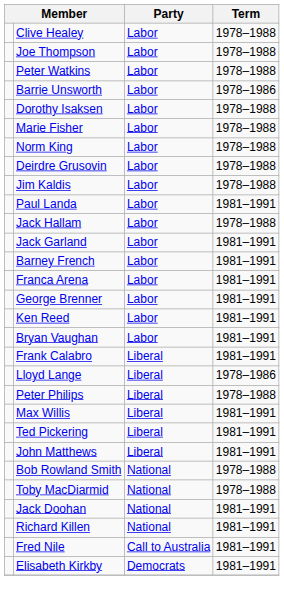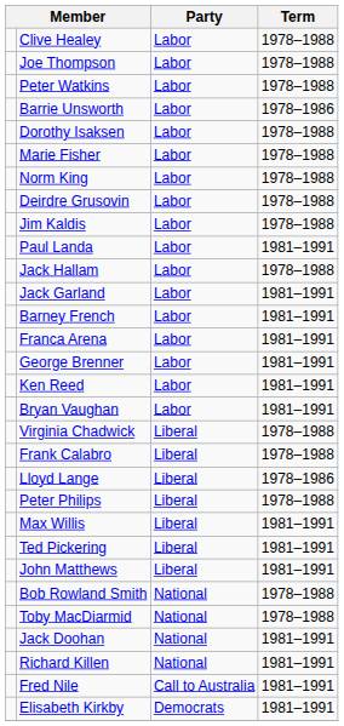+ row: Virginia Chadwick | Liberal | 1978–1988
Frank Calabro | Term: 1981–1991 -> 1978–1988
